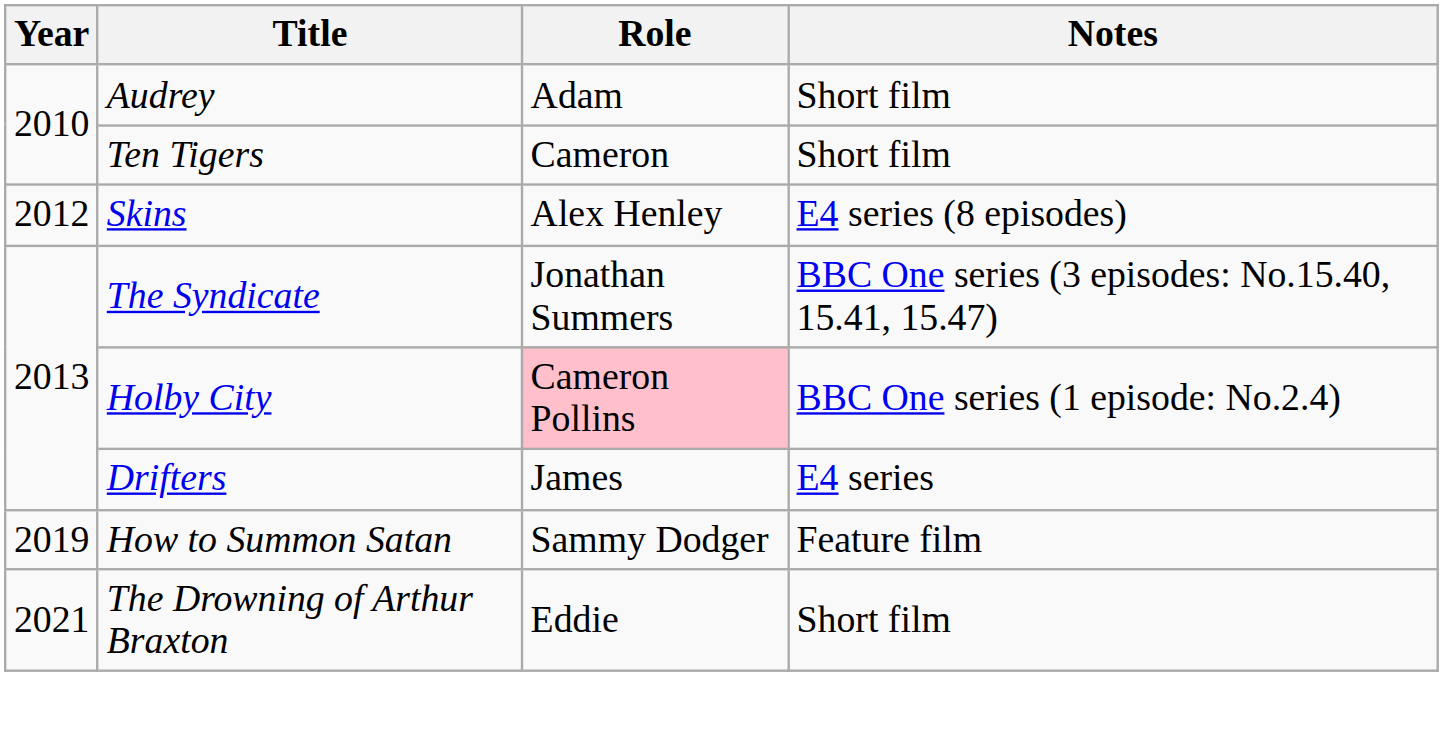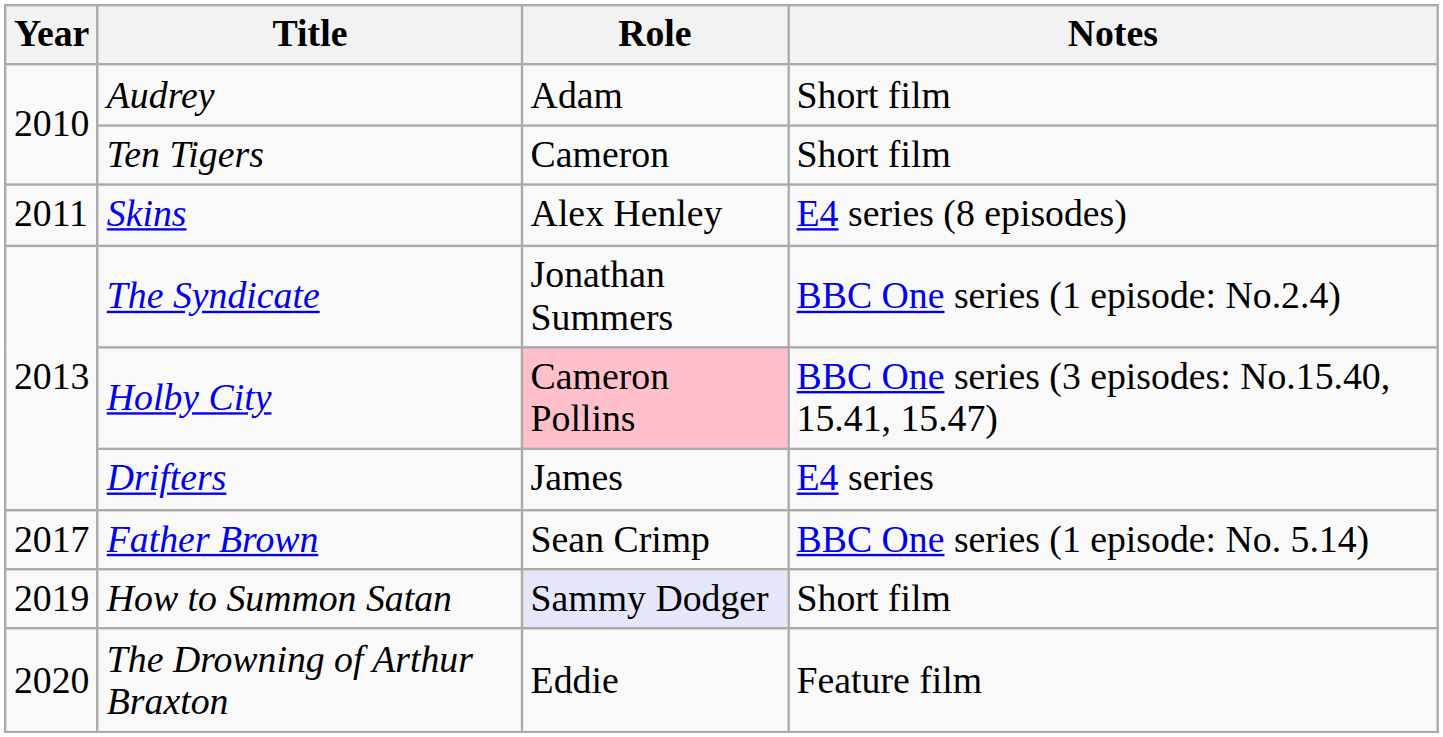Skins | Year: 2012 -> 2011
The Syndicate | Notes: BBC One series (3 episodes: No.15.40, 15.41, 15.47) -> BBC One series (1 episode: No.2.4)
Holby City | Notes: BBC One series (1 episode: No.2.4) -> BBC One series (3 episodes: No.15.40, 15.41, 15.47)
+ row: 2017 | Father Brown | Sean Crimp | BBC One series (1 episode: No. 5.14)
How to Summon Satan | Role: no background -> lavender background
How to Summon Satan | Notes: Feature film -> Short film
The Drowning of Arthur Braxton | Year: 2021 -> 2020
The Drowning of Arthur Braxton | Notes: Short film -> Feature film
